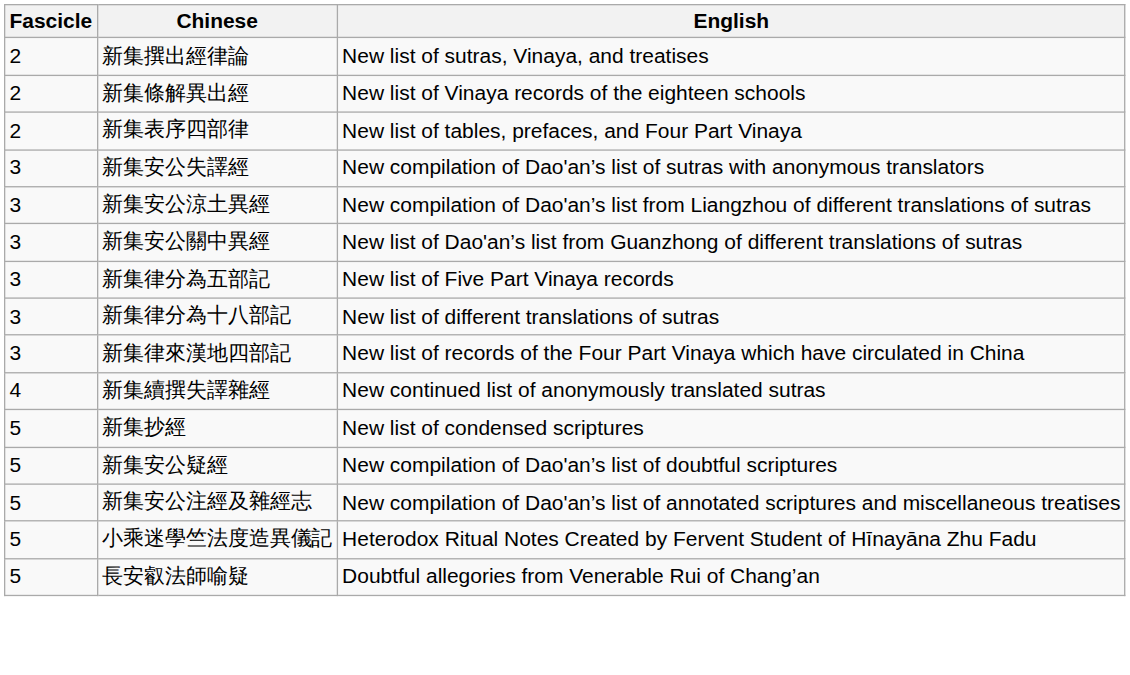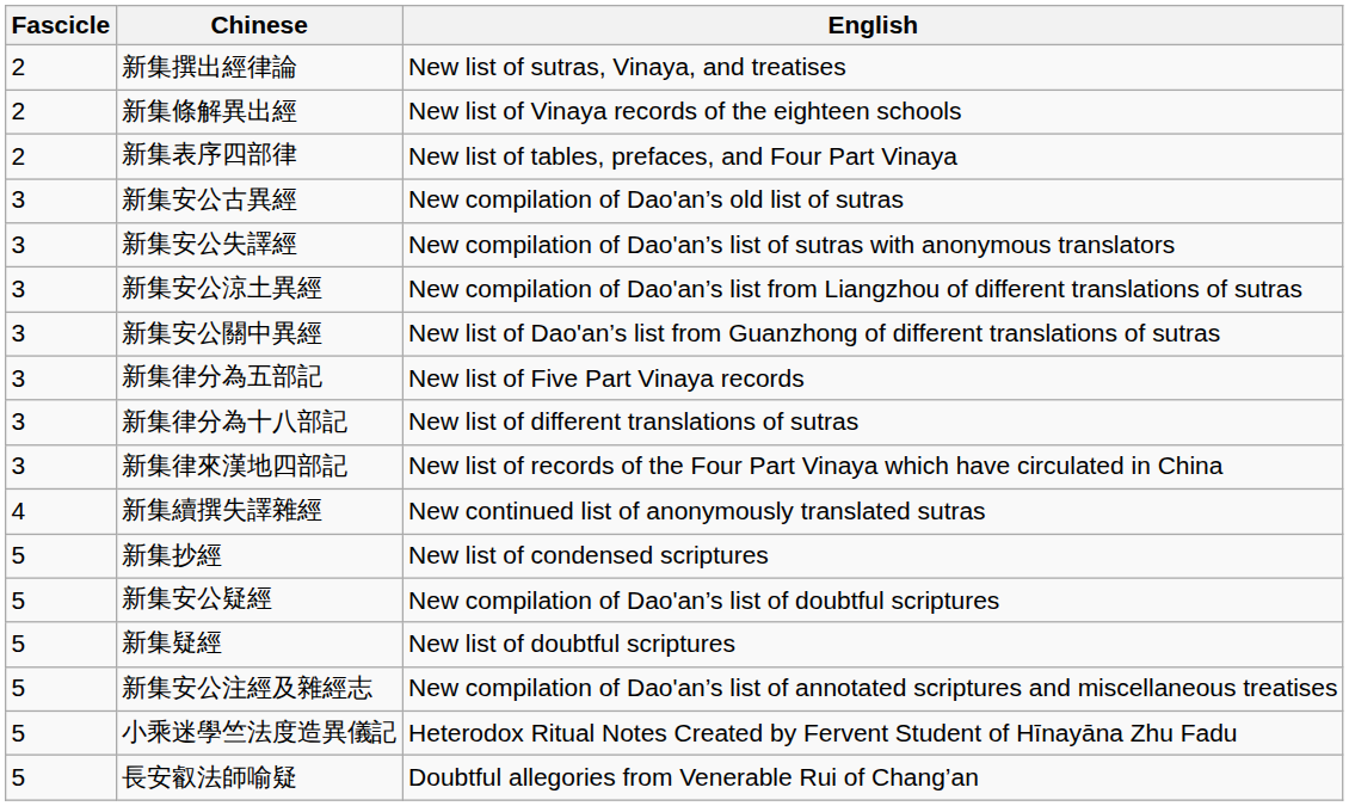+ row: 3 | 新集安公古異經 | New compilation of Dao'an’s old list of sutras
+ row: 5 | 新集疑經 | New list of doubtful scriptures
